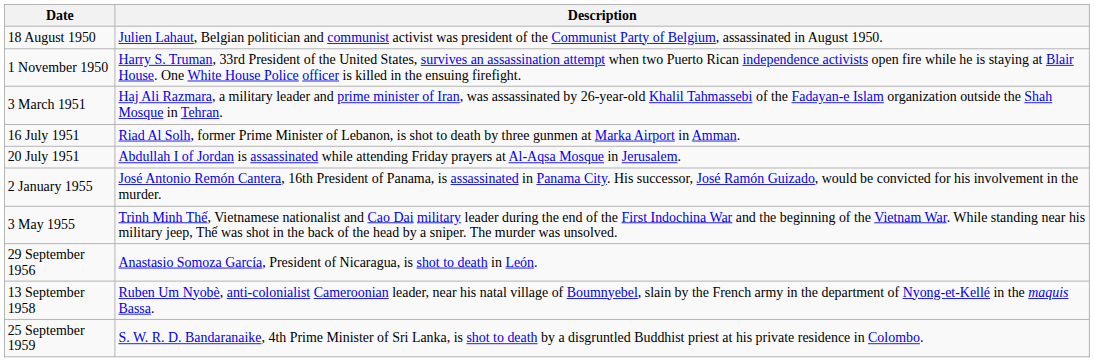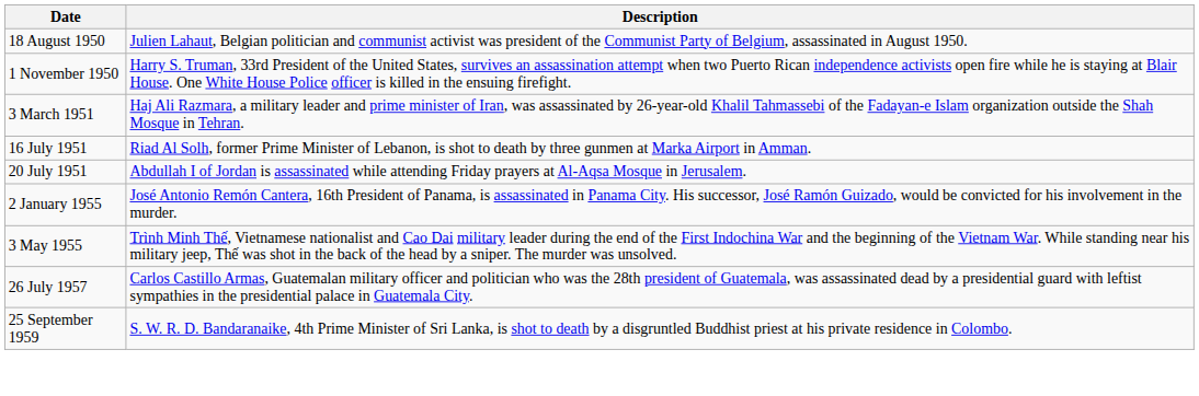- row: 29 September 1956 | Anastasio Somoza García, President of Nicaragua, is shot to death in León.
+ row: 26 July 1957 | Carlos Castillo Armas, Guatemalan military officer and politician who was the 28th president of Guatemala, was assassinated dead by a presidential guard with leftist sympathies in the presidential palace in Guatemala City.
- row: 13 September 1958 | Ruben Um Nyobè, anti-colonialist Cameroonian leader, near his natal village of Boumnyebel, slain by the French army in the department of Nyong-et-Kellé in the maquis Bassa.
